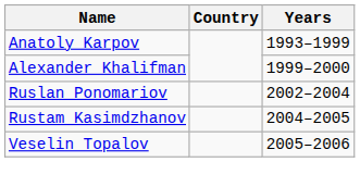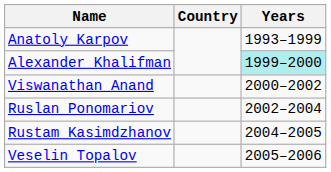Alexander Khalifman | Years: no background -> paleturquoise background
+ row: Viswanathan Anand | 2000–2002
